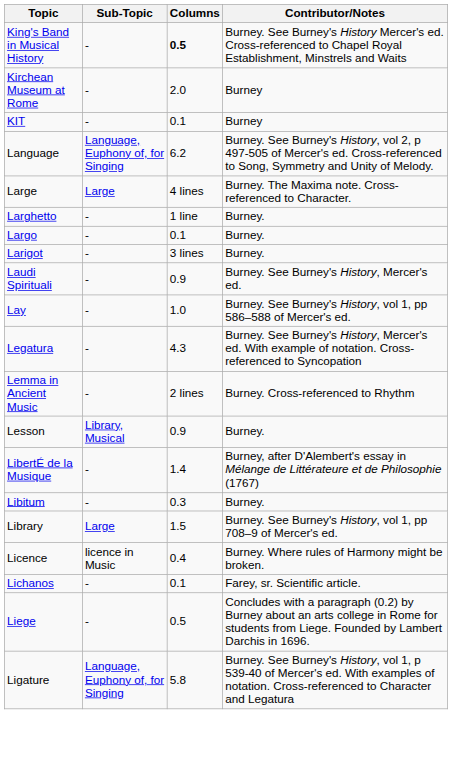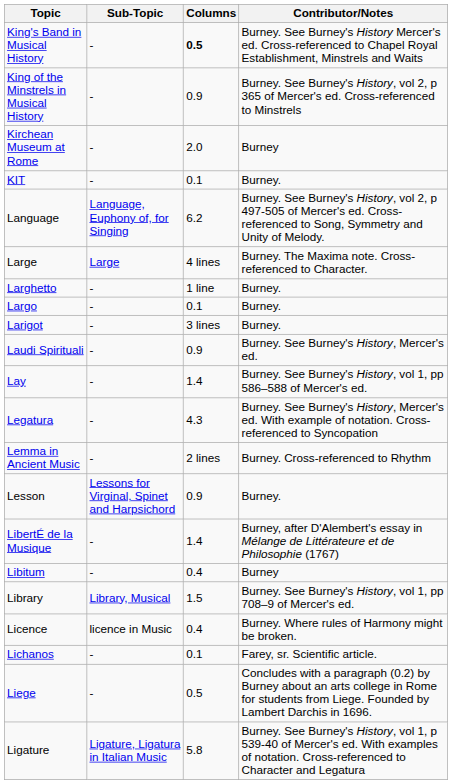+ row: King of the Minstrels in Musical History | - | 0.9 | Burney. See Burney's History, vol 2, p 365 of Mercer's ed. Cross-referenced to Minstrels
KIT | Contributor/Notes: Burney -> Burney.
Lay | Columns: 1.0 -> 1.4
Lesson | Sub-Topic: Library, Musical -> Lessons for Virginal, Spinet and Harpsichord
Libitum | Columns: 0.3 -> 0.4
Libitum | Contributor/Notes: Burney. -> Burney
Library | Sub-Topic: Large -> Library, Musical
Ligature | Sub-Topic: Language, Euphony of, for Singing -> Ligature, Ligatura in Italian Music
